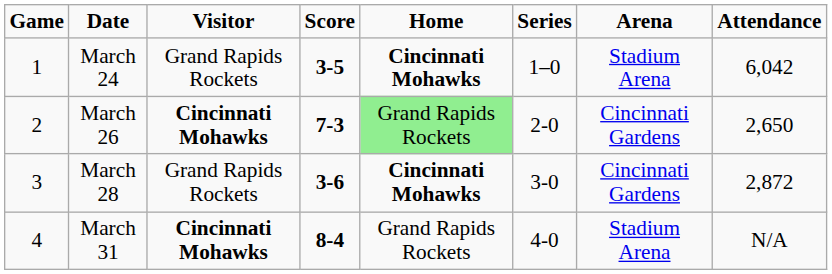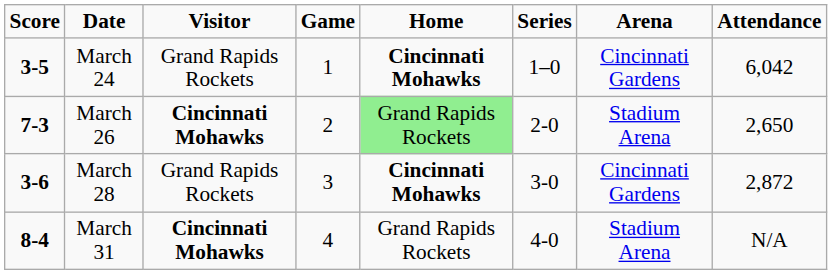columns swapped: Game <-> Score
March 24 | Arena: Stadium Arena -> Cincinnati Gardens
March 26 | Arena: Cincinnati Gardens -> Stadium Arena
